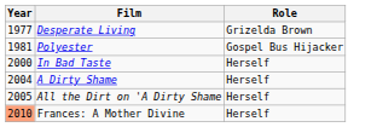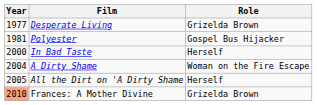A Dirty Shame | Role: Herself -> Woman on the Fire Escape
Frances: A Mother Divine | Role: Herself -> Grizelda Brown
